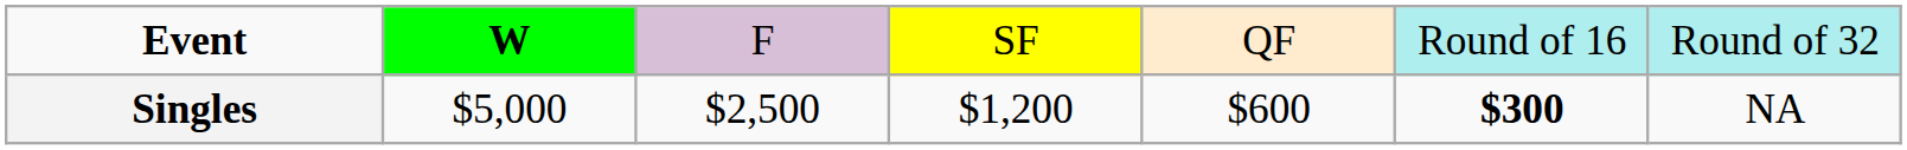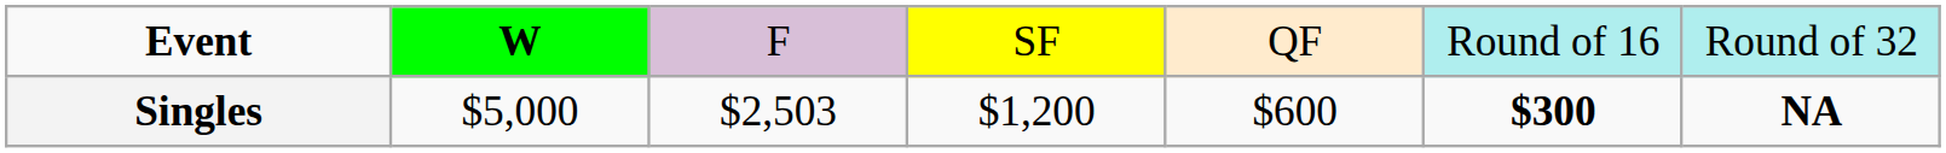Singles | column 3: $2,500 -> $2,503
Singles | column 7: normal -> bold
